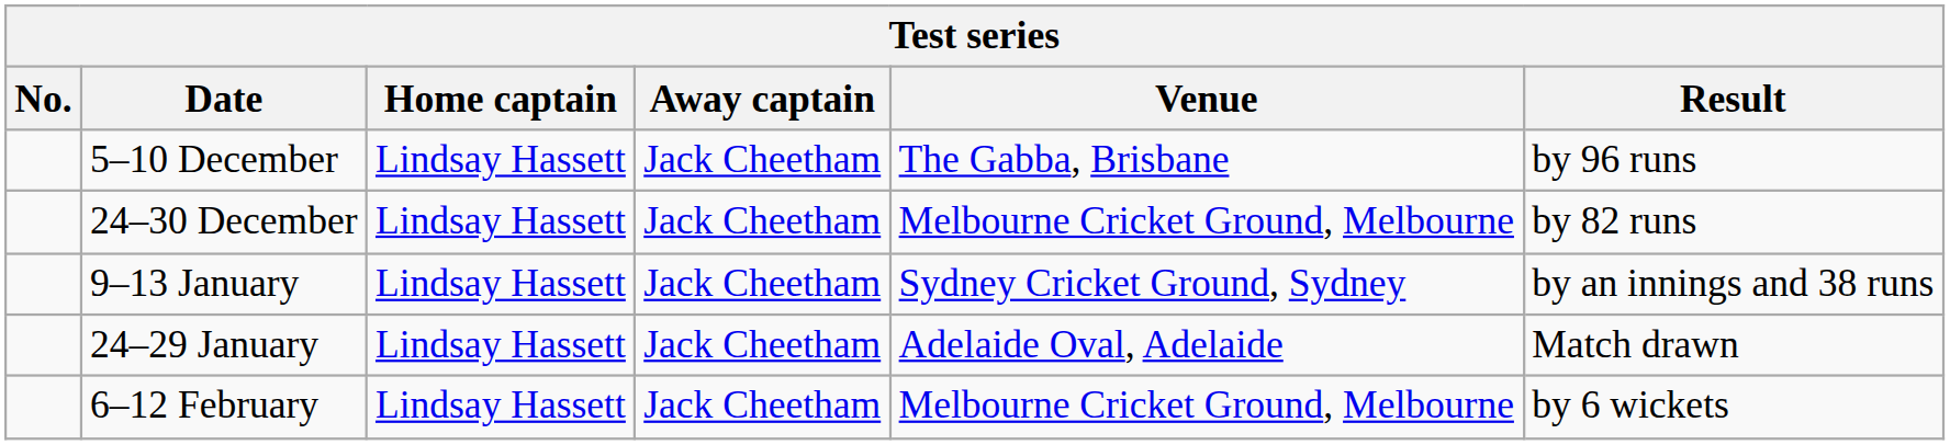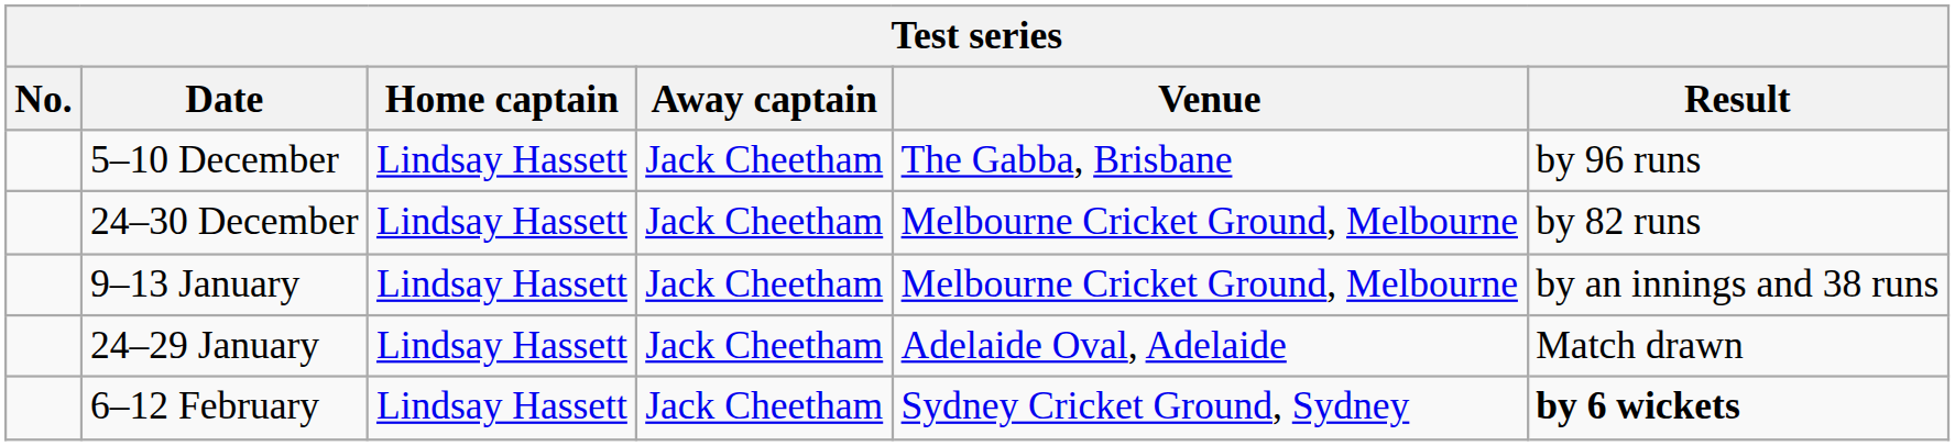9–13 January | Venue: Sydney Cricket Ground, Sydney -> Melbourne Cricket Ground, Melbourne
6–12 February | Venue: Melbourne Cricket Ground, Melbourne -> Sydney Cricket Ground, Sydney
6–12 February | Result: normal -> bold
